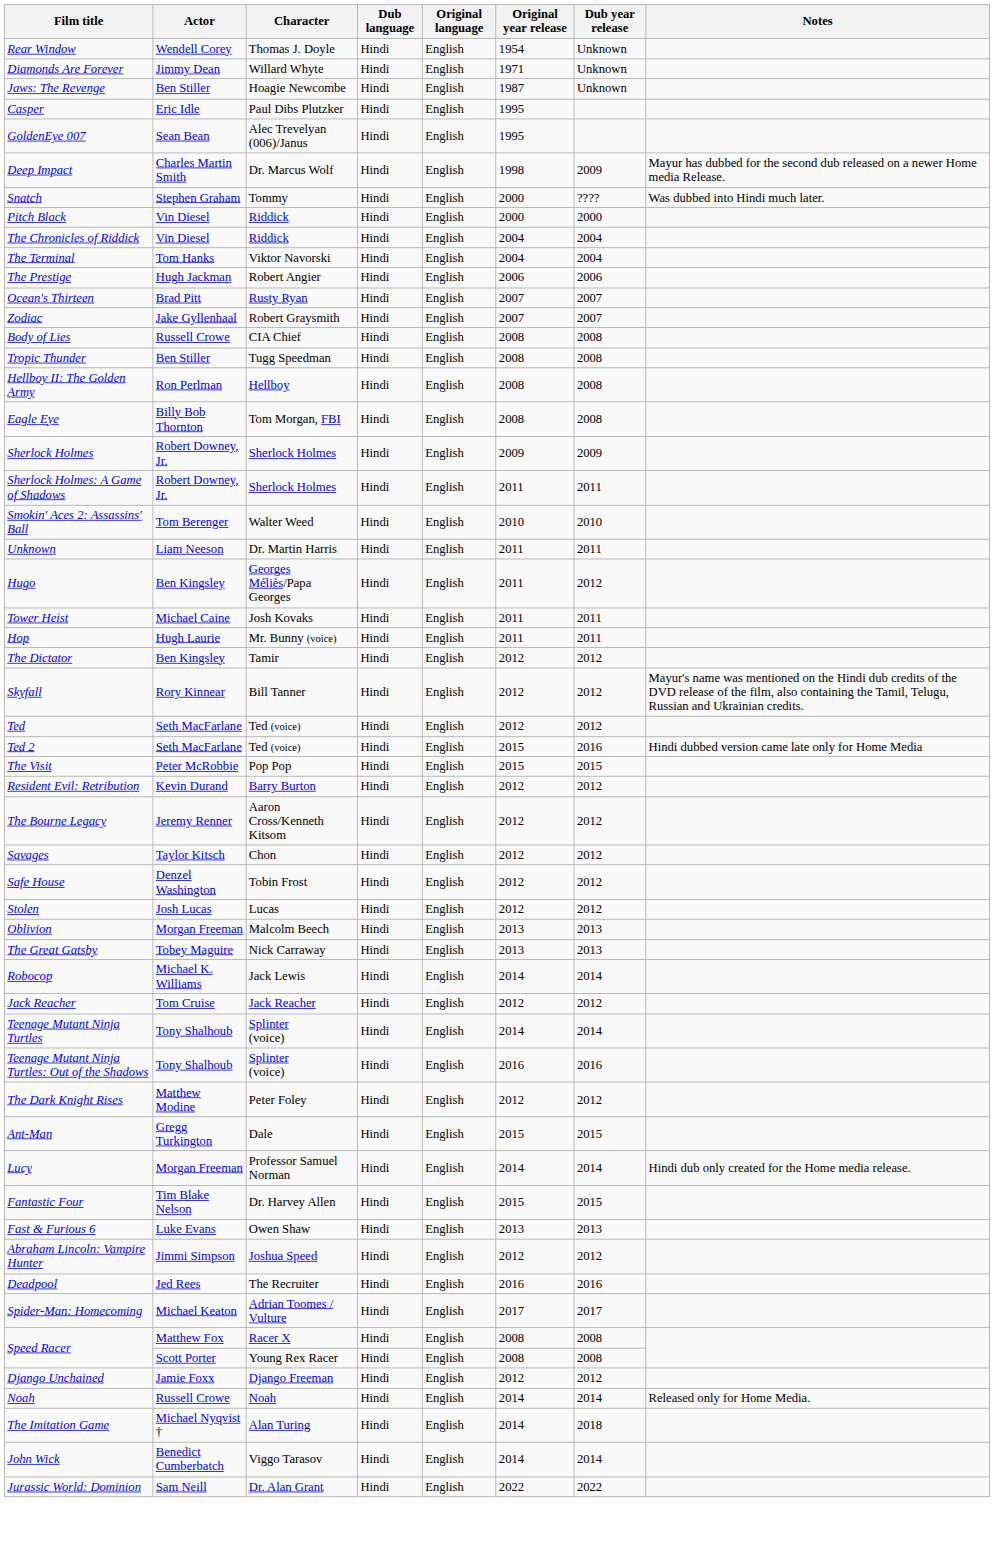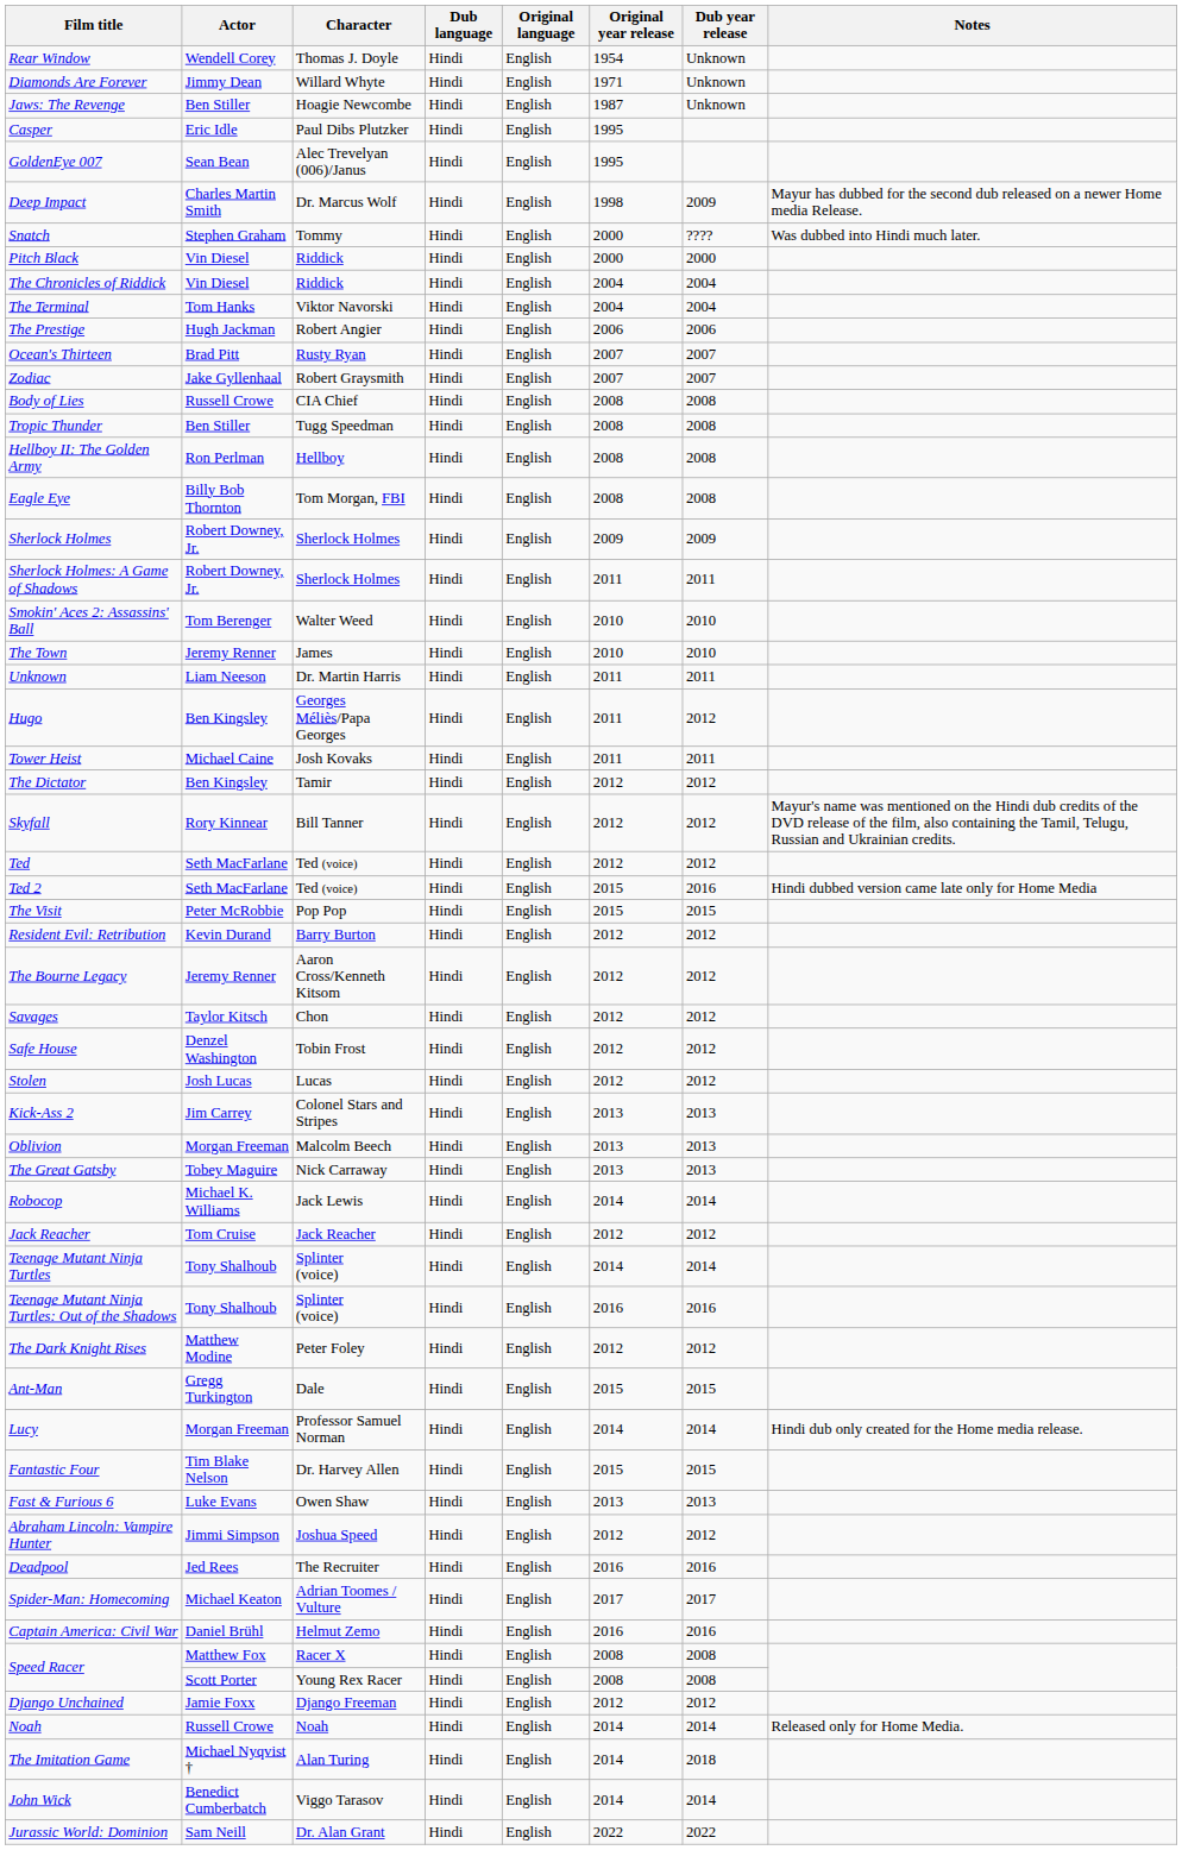+ row: The Town | Jeremy Renner | James | Hindi | English | 2010 | 2010
- row: Hop | Hugh Laurie | Mr. Bunny (voice) | Hindi | English | 2011 | 2011
+ row: Kick-Ass 2 | Jim Carrey | Colonel Stars and Stripes | Hindi | English | 2013 | 2013
+ row: Captain America: Civil War | Daniel Brühl | Helmut Zemo | Hindi | English | 2016 | 2016
